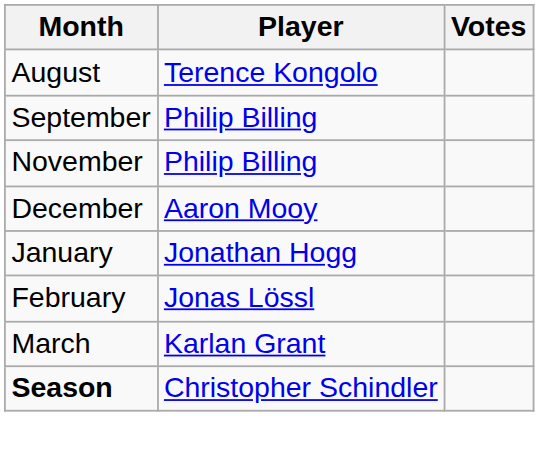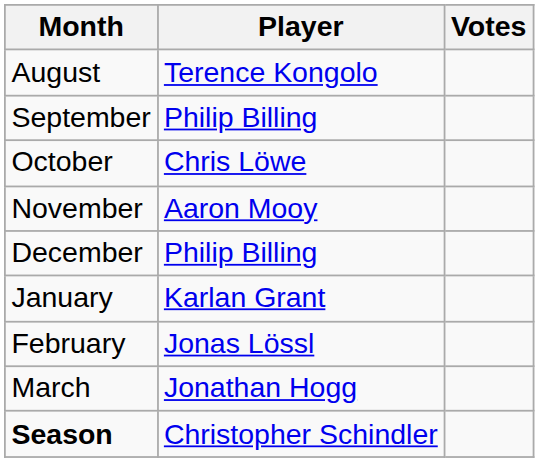+ row: October | Chris Löwe
November | Player: Philip Billing -> Aaron Mooy
December | Player: Aaron Mooy -> Philip Billing
January | Player: Jonathan Hogg -> Karlan Grant
March | Player: Karlan Grant -> Jonathan Hogg
